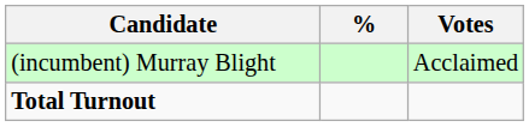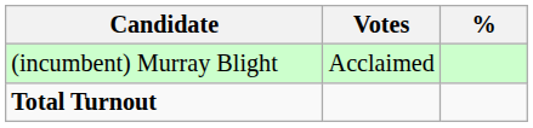columns swapped: Votes <-> %
